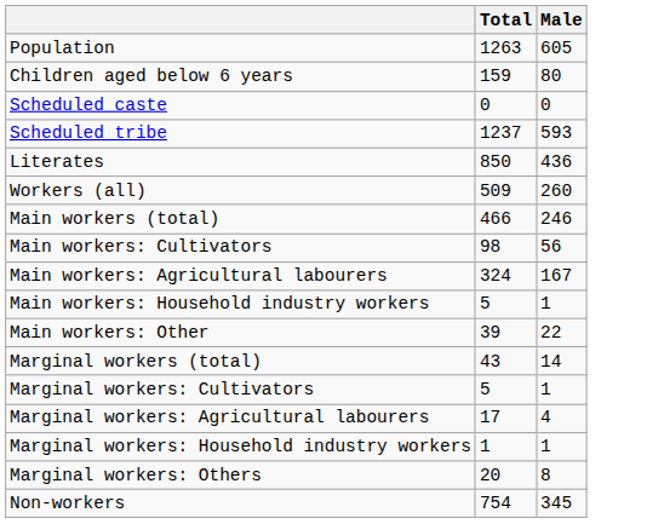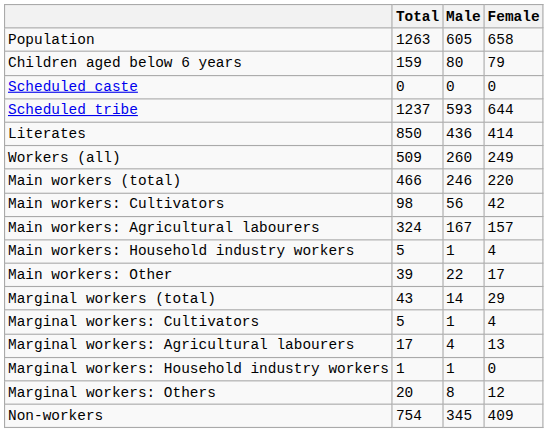+ column: Female | 658 | 79 | 0 | 644 | 414 | 249 | 220 | 42 | 157 | 4 | 17 | 29 | 4 | 13 | 0 | 12 | 409
